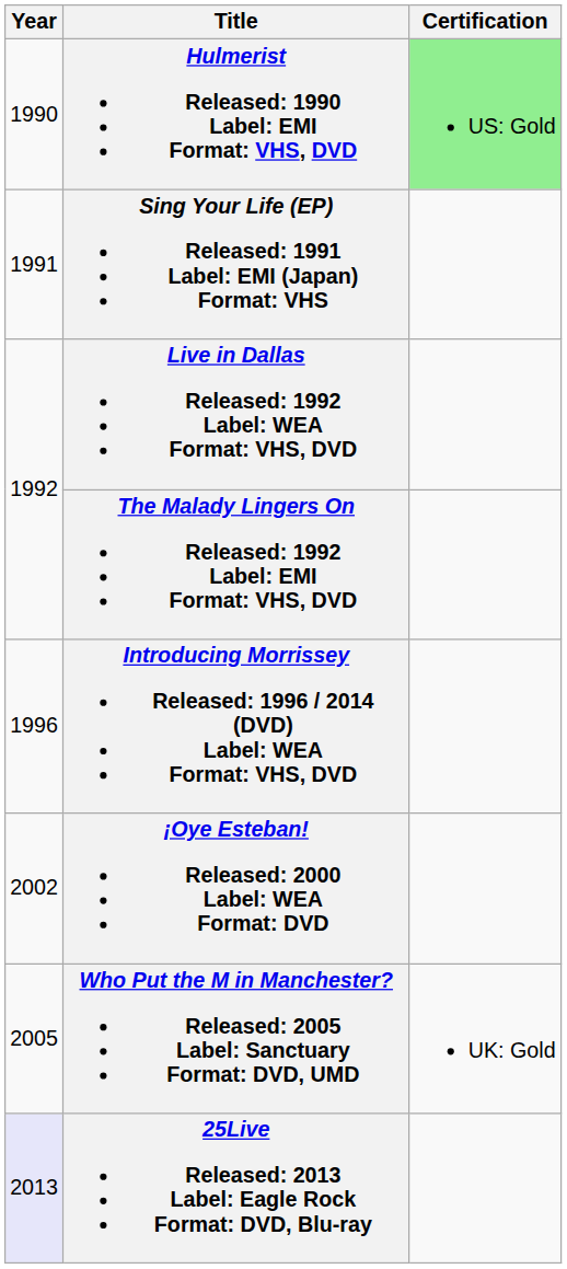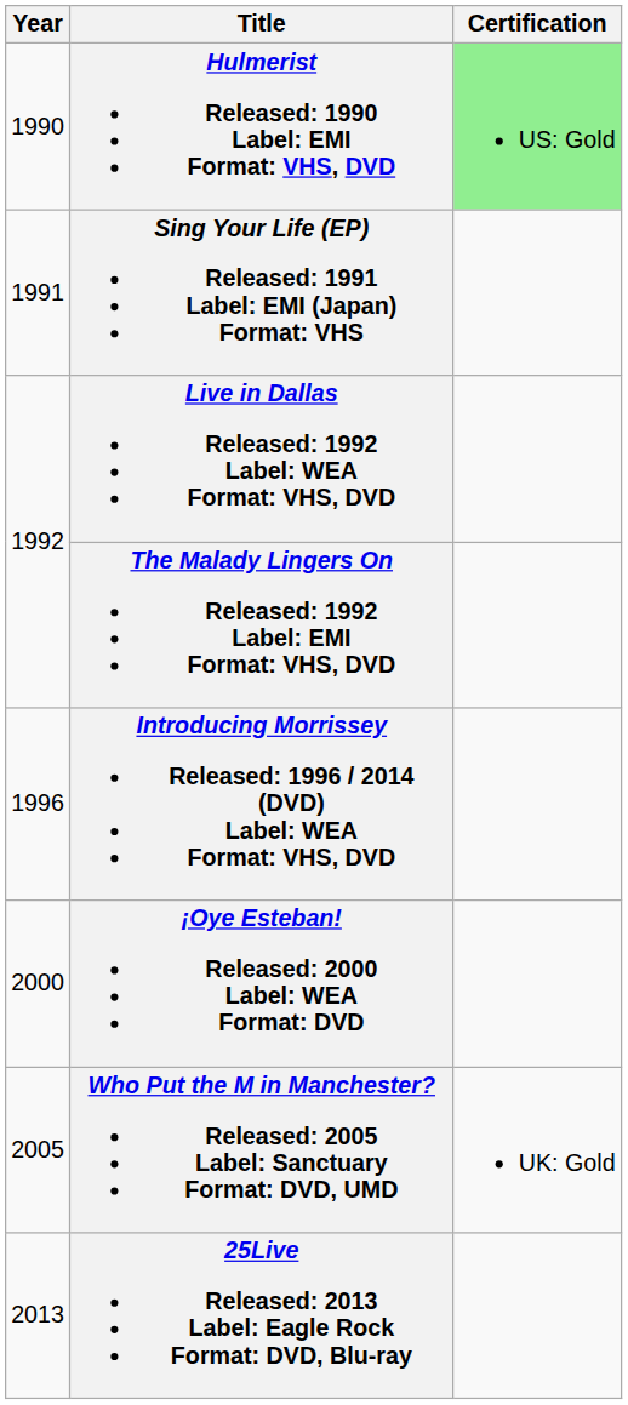¡Oye Esteban! Released: 2000 Label: WEA Format: DVD | Year: 2002 -> 2000
25Live Released: 2013 Label: Eagle Rock Format: DVD, Blu-ray | Year: lavender background -> no background
